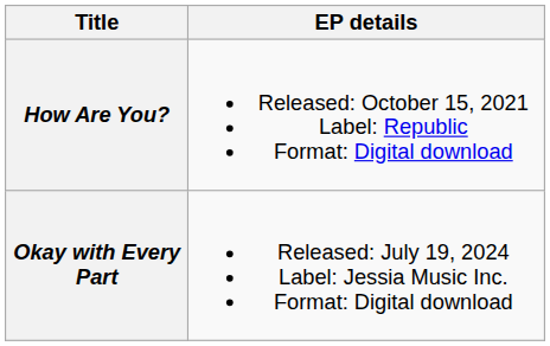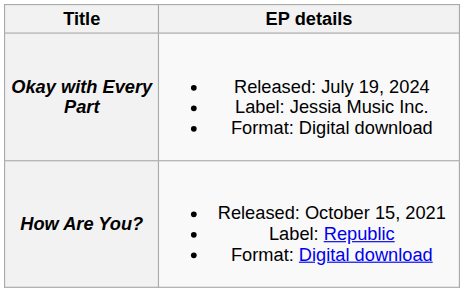rows swapped: How Are You? <-> Okay with Every Part
